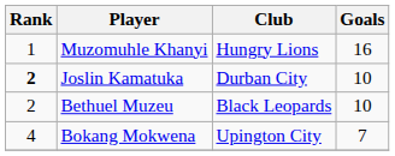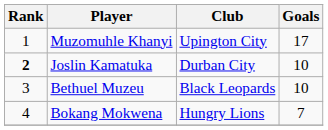Muzomuhle Khanyi | Club: Hungry Lions -> Upington City
Muzomuhle Khanyi | Goals: 16 -> 17
Bethuel Muzeu | Rank: 2 -> 3
Bokang Mokwena | Club: Upington City -> Hungry Lions
